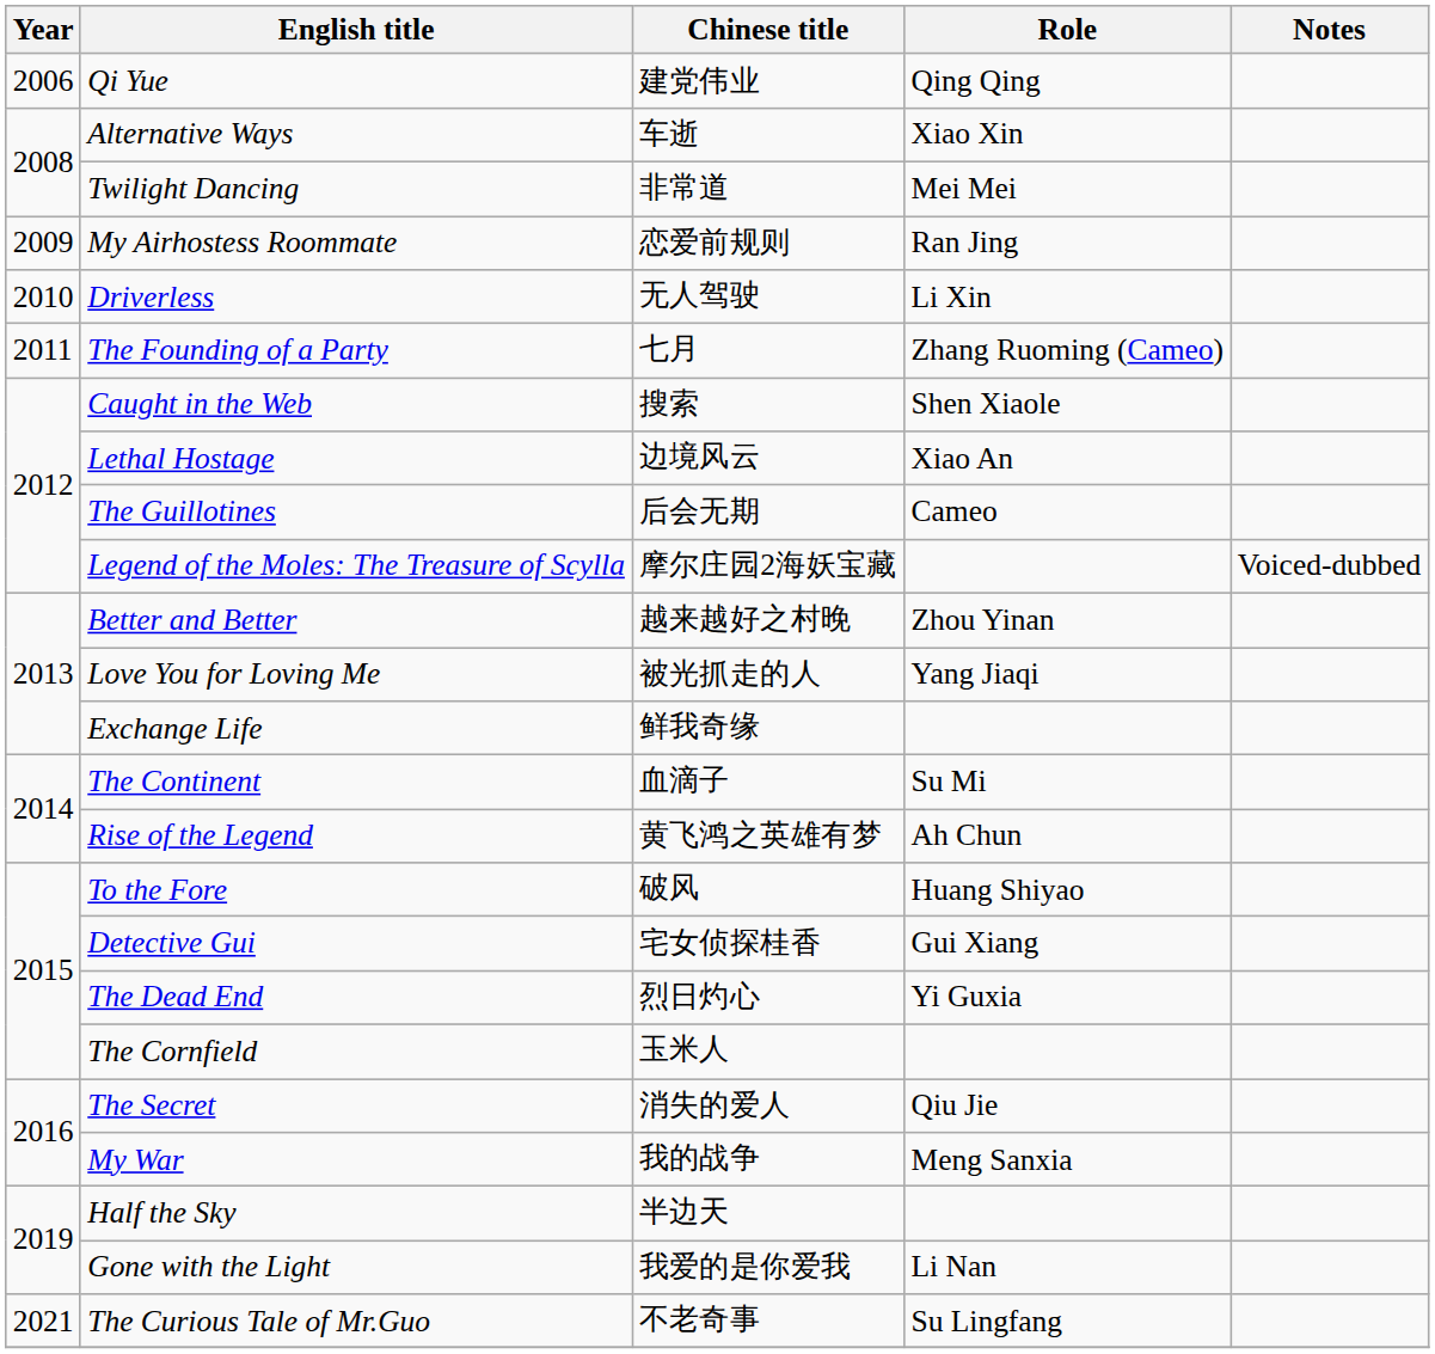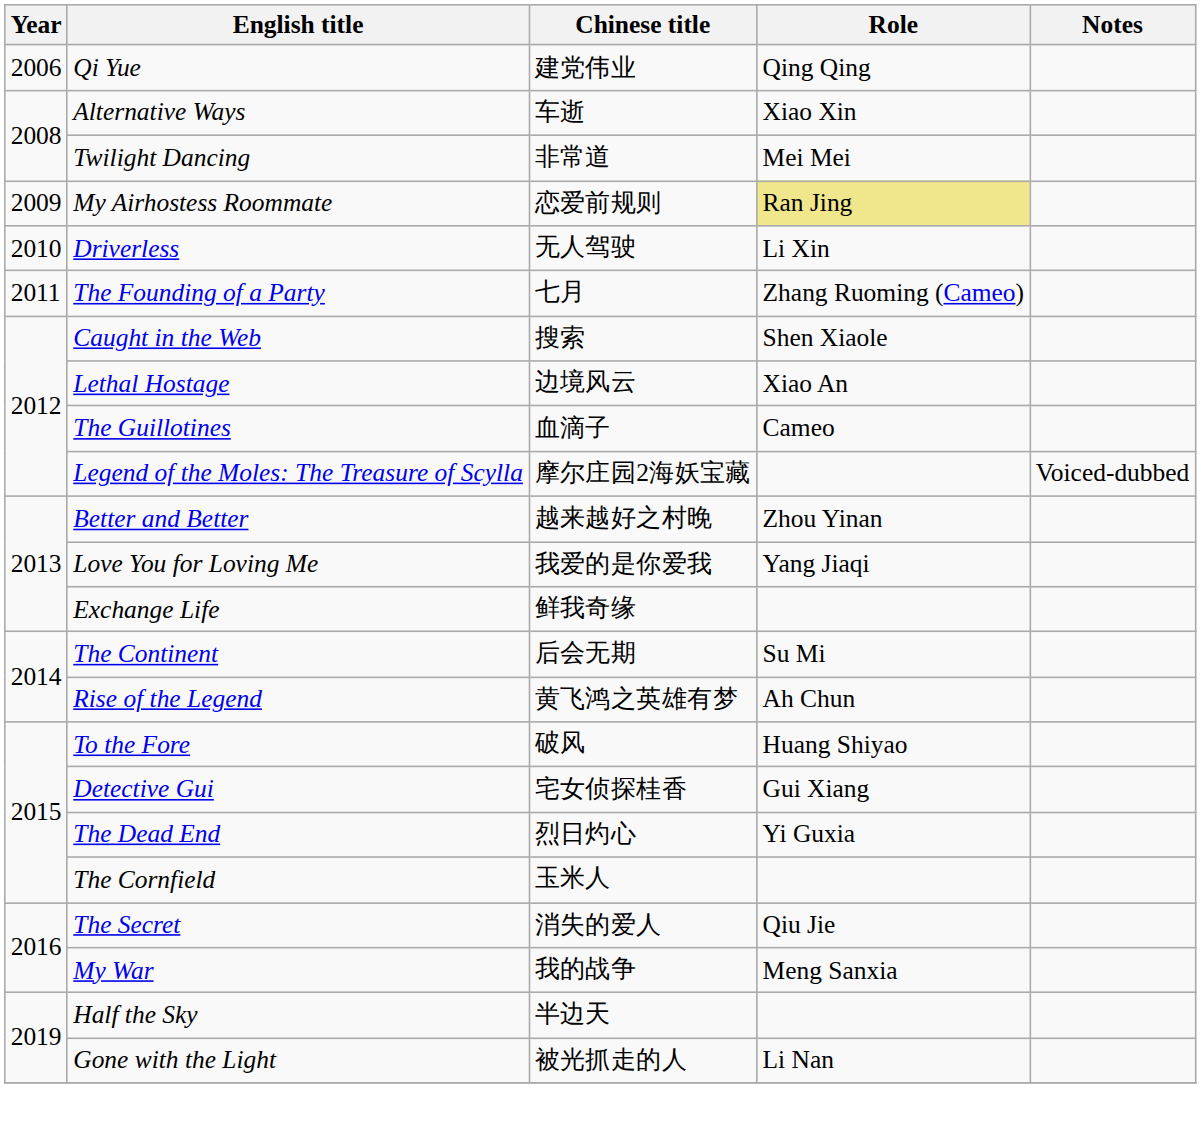My Airhostess Roommate | Role: no background -> khaki background
The Guillotines | Chinese title: 后会无期 -> 血滴子
Love You for Loving Me | Chinese title: 被光抓走的人 -> 我爱的是你爱我
The Continent | Chinese title: 血滴子 -> 后会无期
Gone with the Light | Chinese title: 我爱的是你爱我 -> 被光抓走的人
- row: 2021 | The Curious Tale of Mr.Guo | 不老奇事 | Su Lingfang
